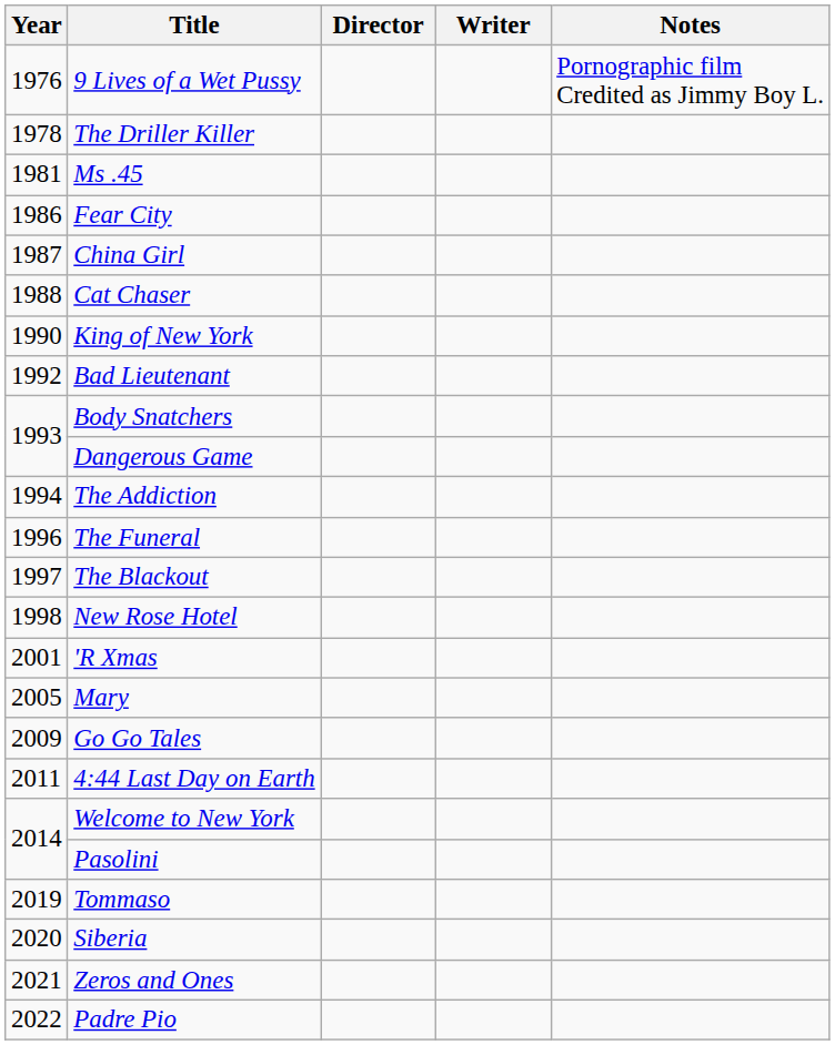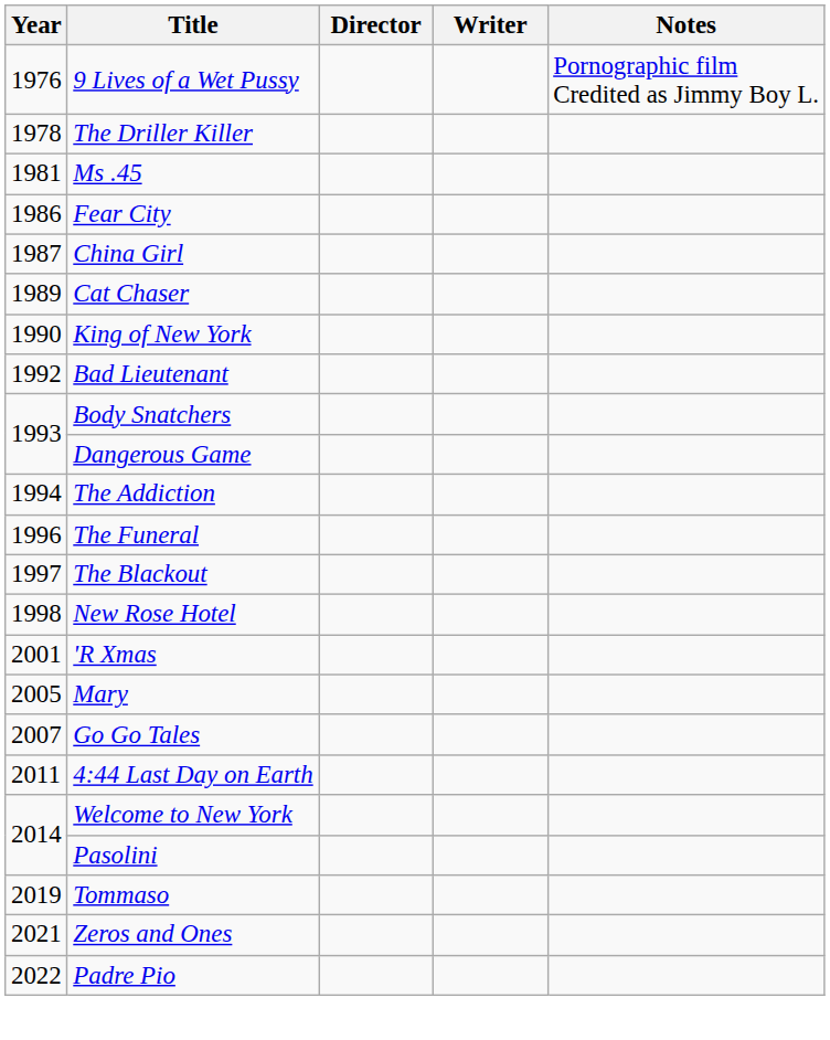Cat Chaser | Year: 1988 -> 1989
Go Go Tales | Year: 2009 -> 2007
- row: 2020 | Siberia
